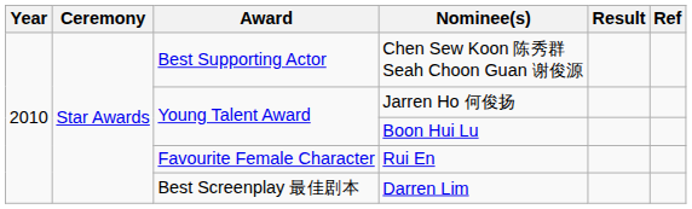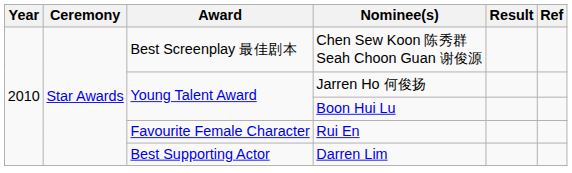Chen Sew Koon 陈秀群 Seah Choon Guan 谢俊源 | Award: Best Supporting Actor -> Best Screenplay 最佳剧本
Darren Lim | Award: Best Screenplay 最佳剧本 -> Best Supporting Actor
